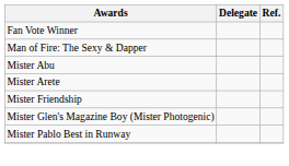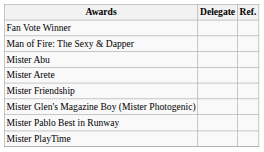+ row: Mister PlayTime
